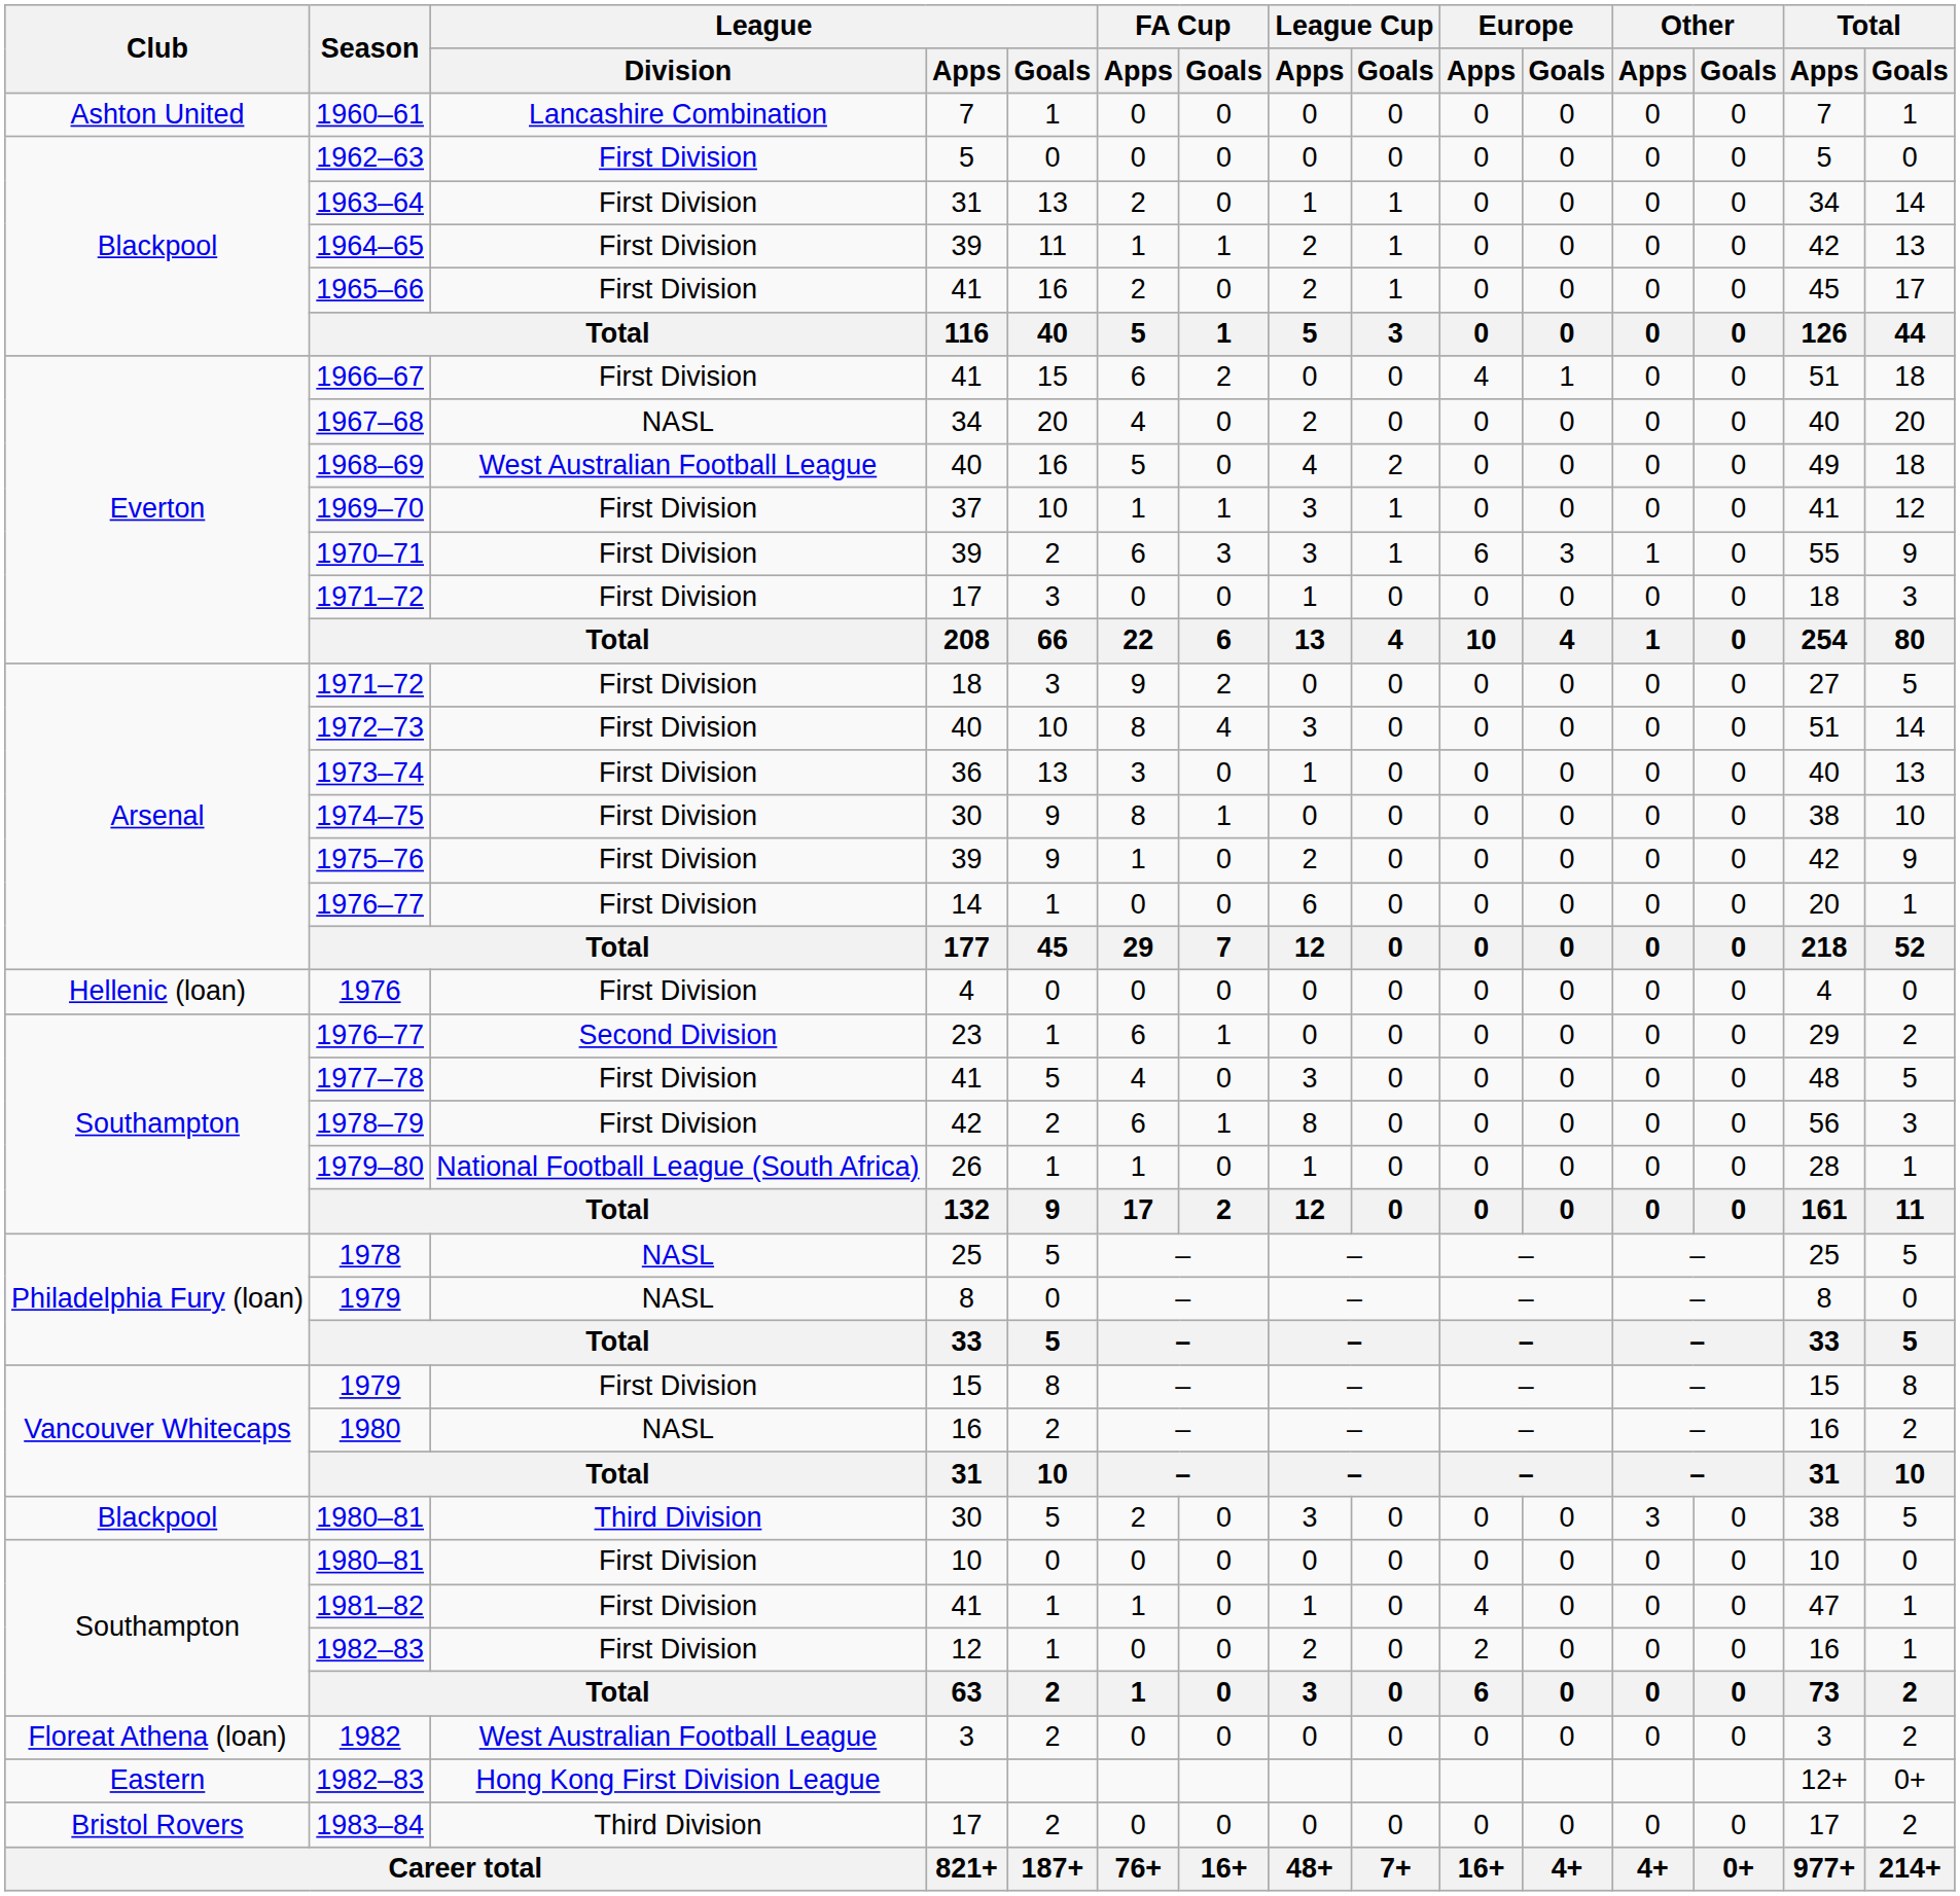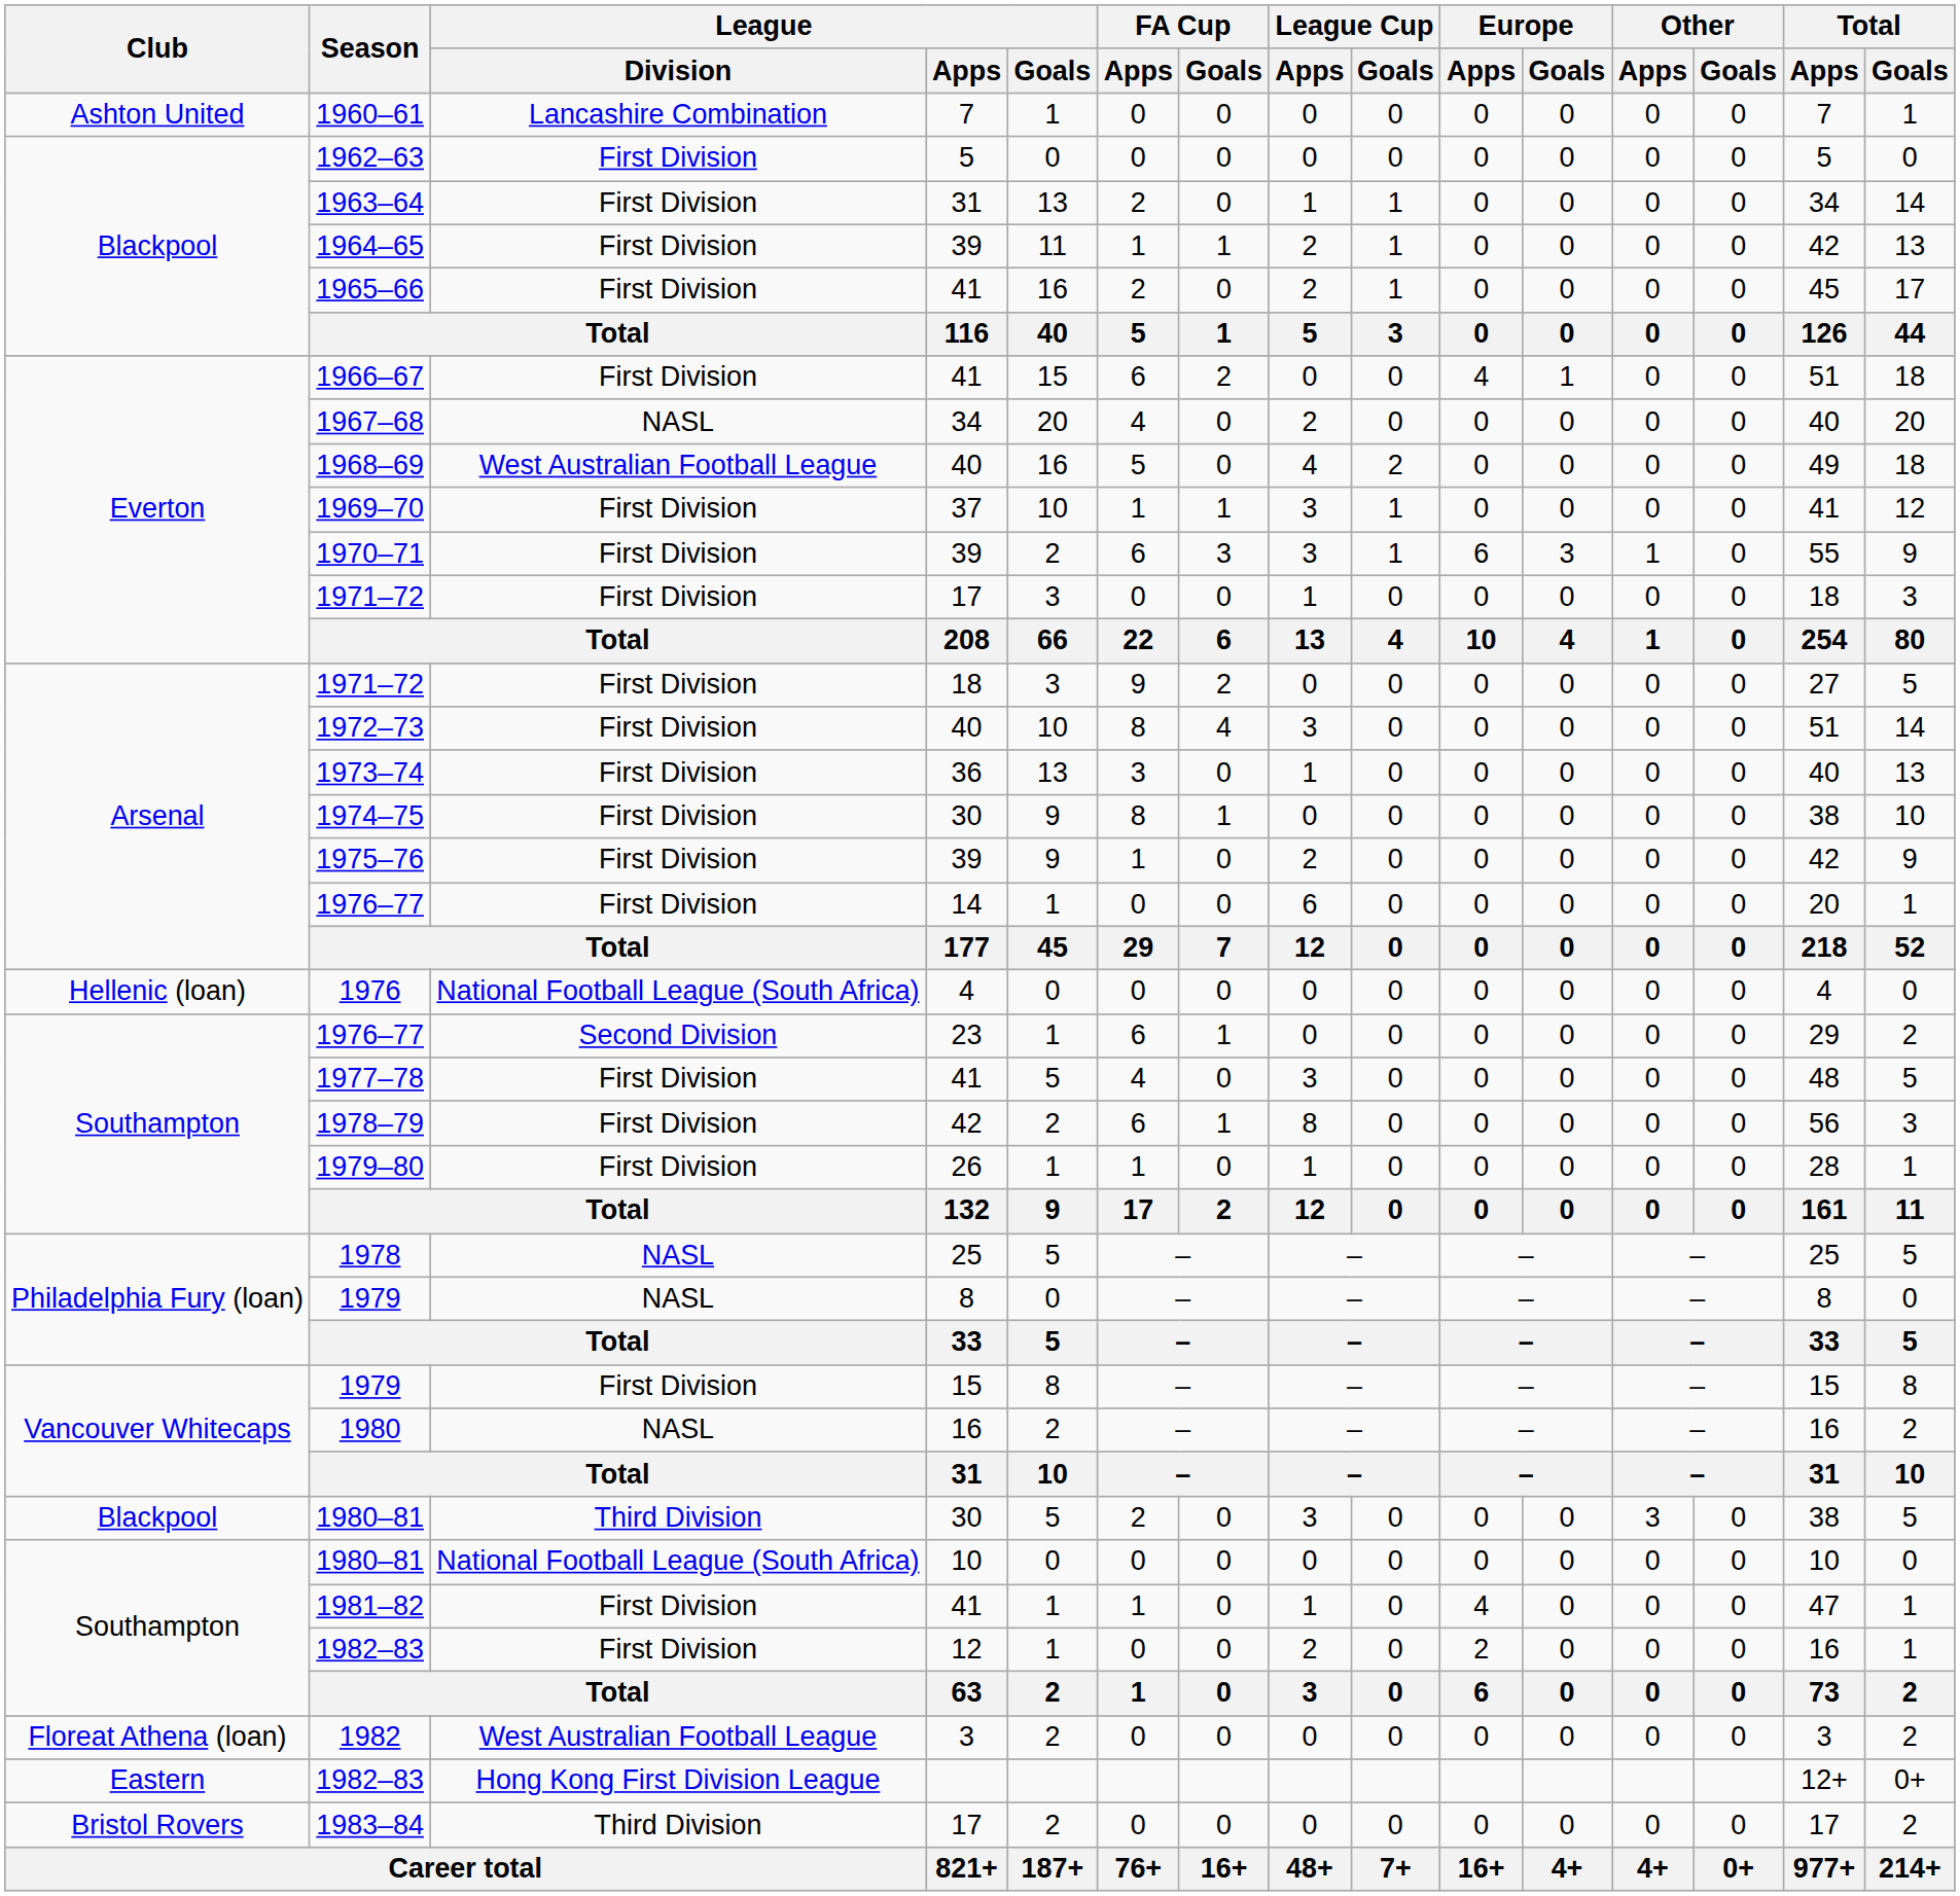1976 | League / Division: First Division -> National Football League (South Africa)
1979–80 | League / Division: National Football League (South Africa) -> First Division
1980–81 / 10 | League / Division: First Division -> National Football League (South Africa)
